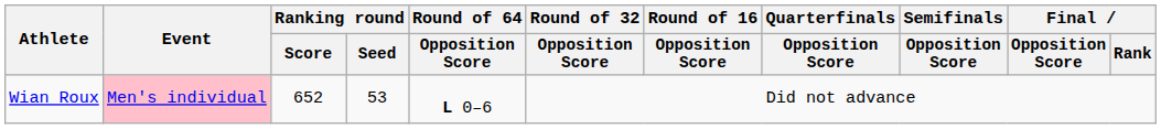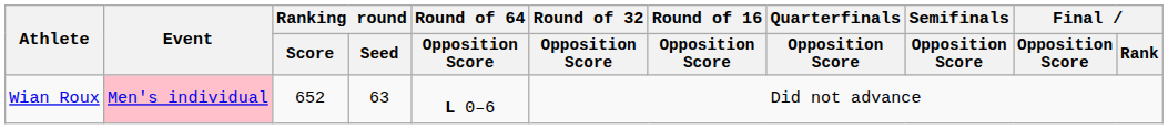Wian Roux | Ranking round / Seed: 53 -> 63
